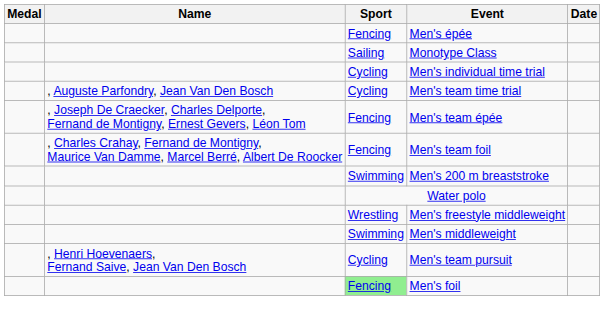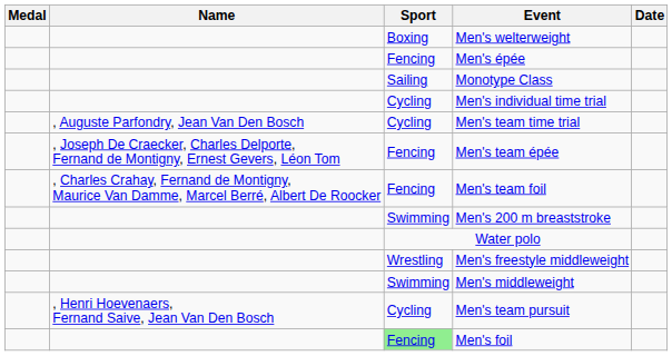+ row: Boxing | Men's welterweight
